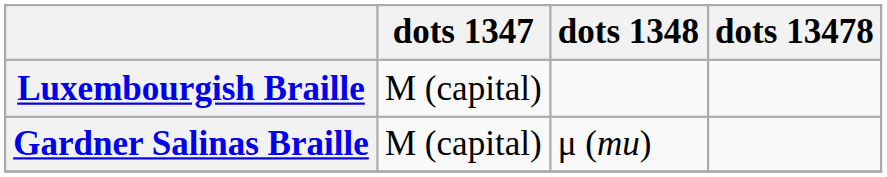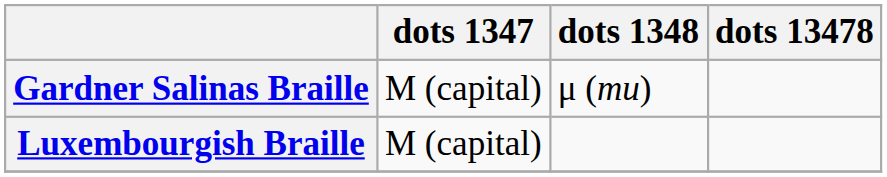rows swapped: Gardner Salinas Braille <-> Luxembourgish Braille
